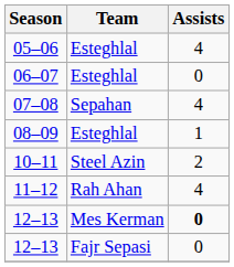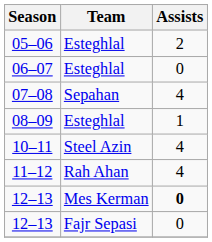05–06 | Assists: 4 -> 2
10–11 | Assists: 2 -> 4
